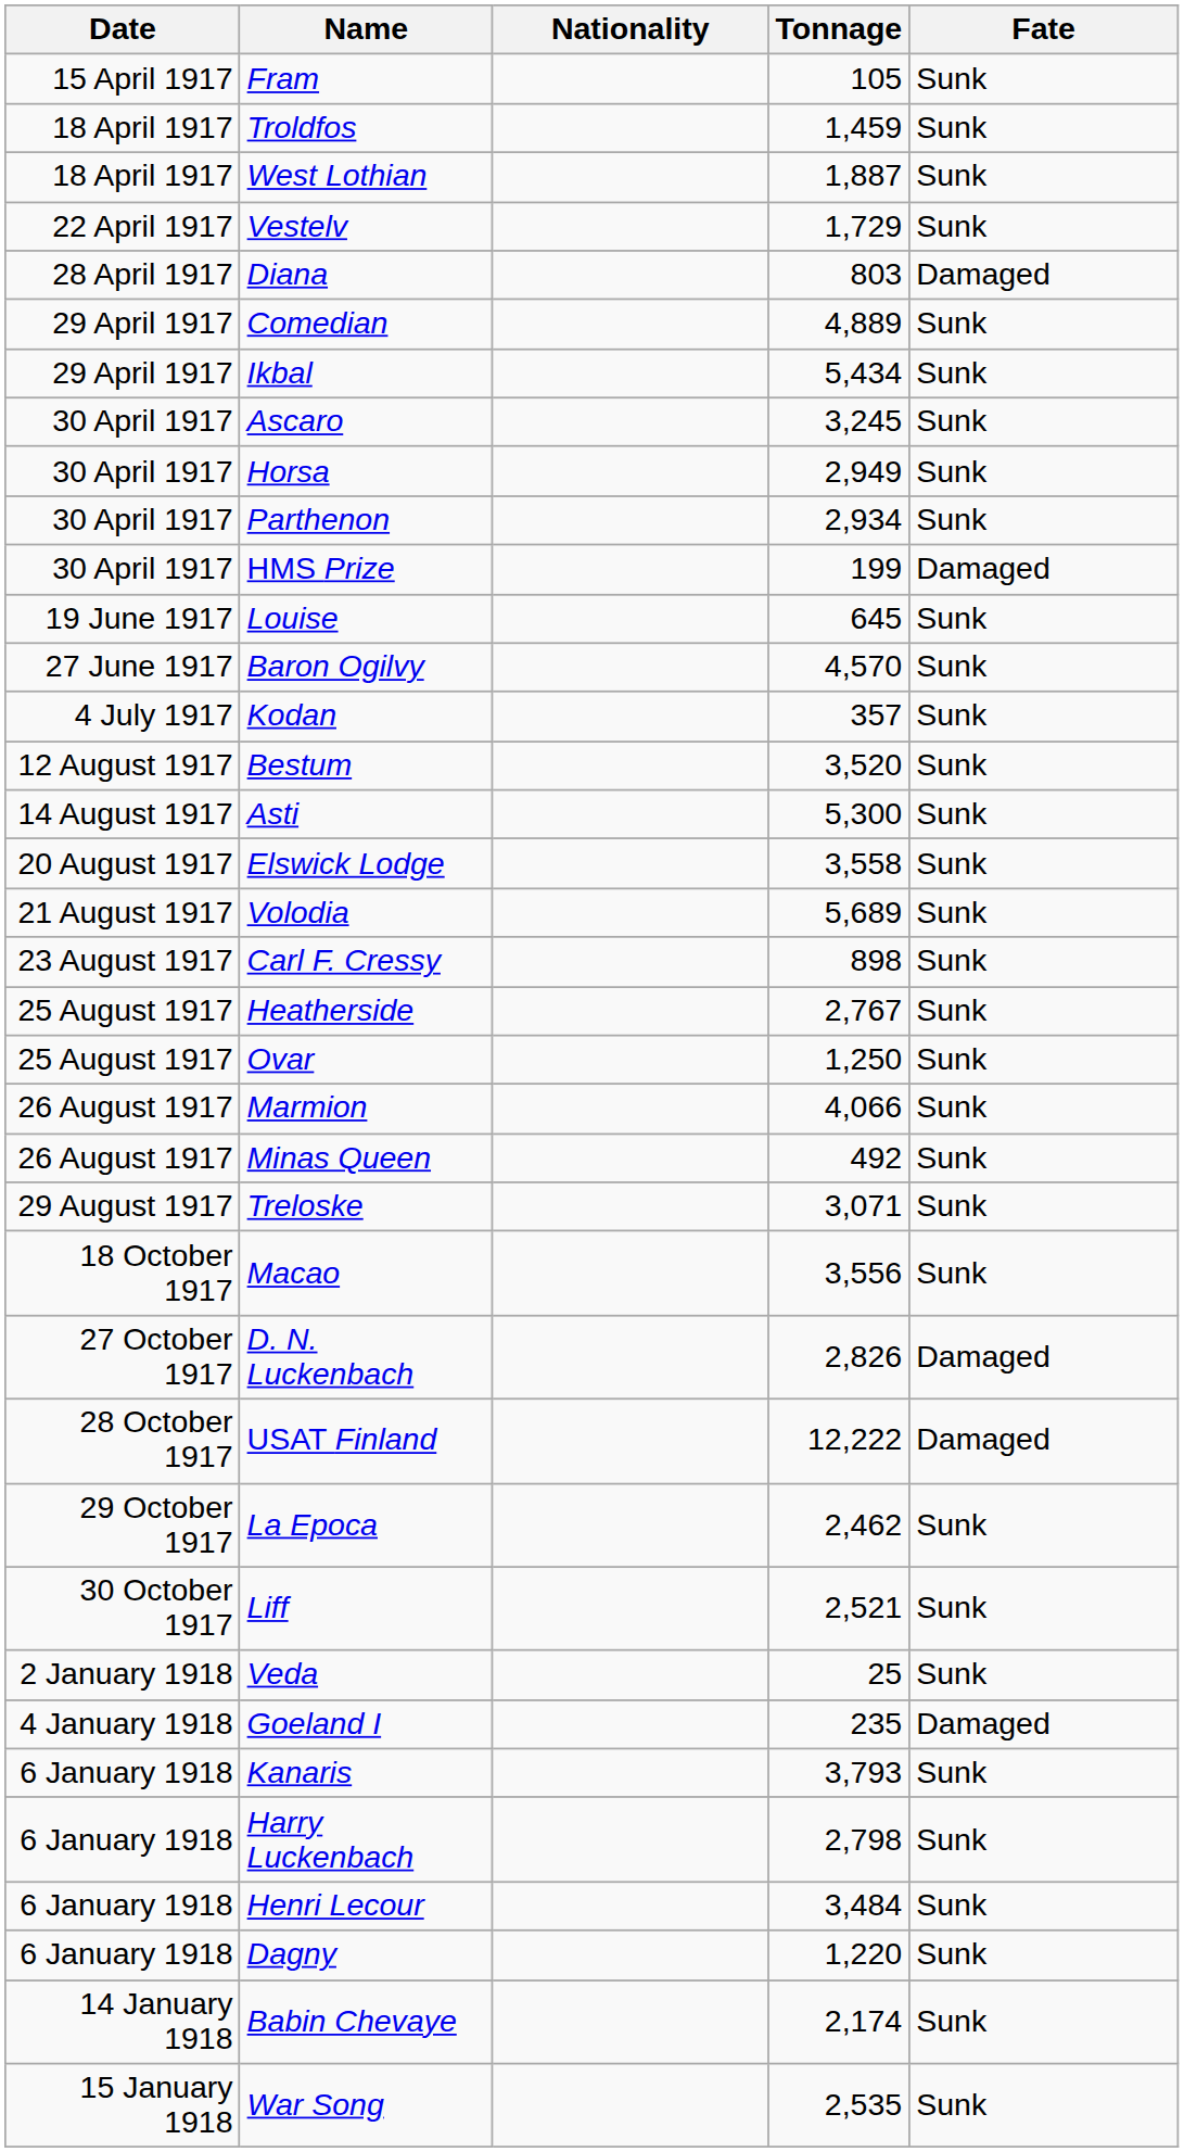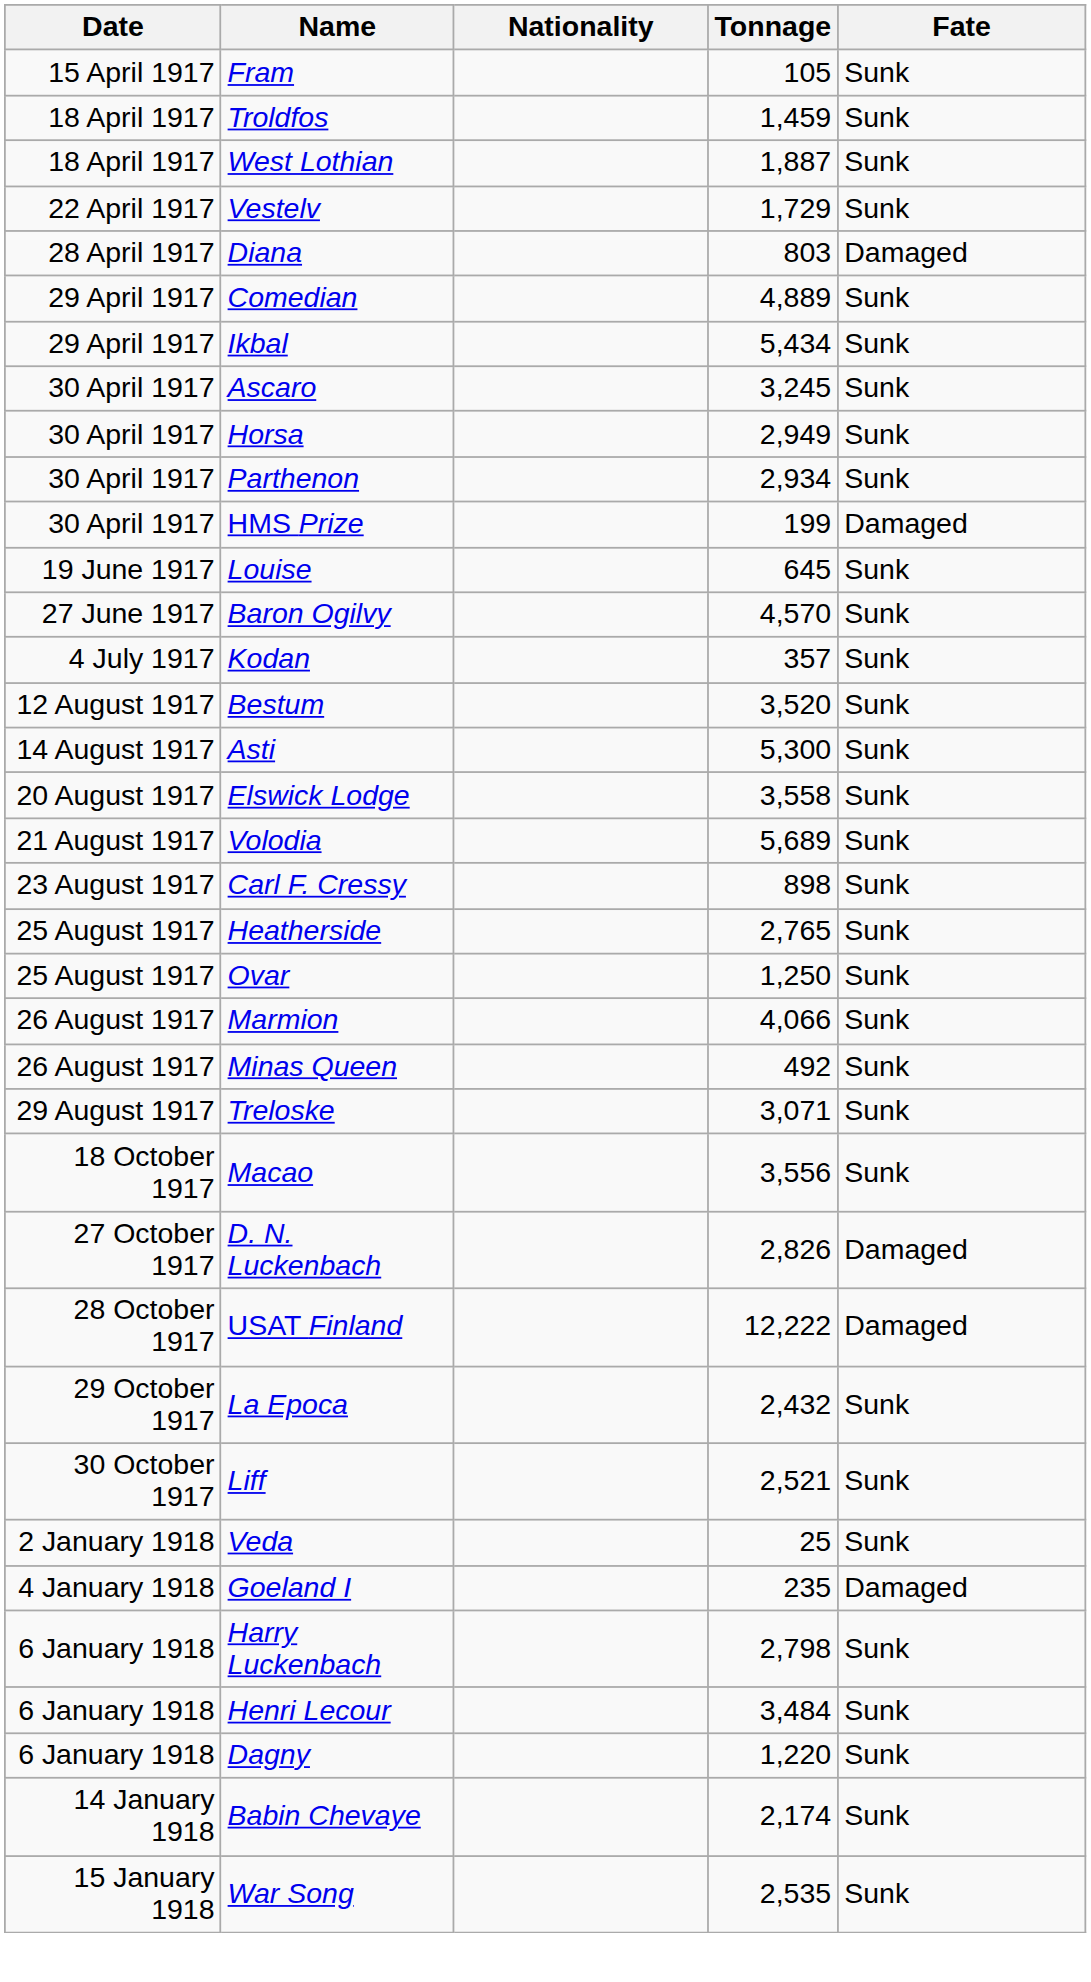Heatherside | Tonnage: 2,767 -> 2,765
La Epoca | Tonnage: 2,462 -> 2,432
- row: 6 January 1918 | Kanaris | 3,793 | Sunk
